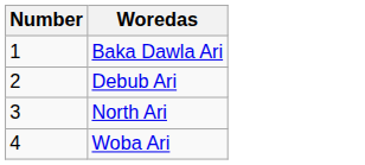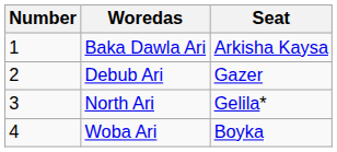+ column: Seat | Arkisha Kaysa | Gazer | Gelila* | Boyka
